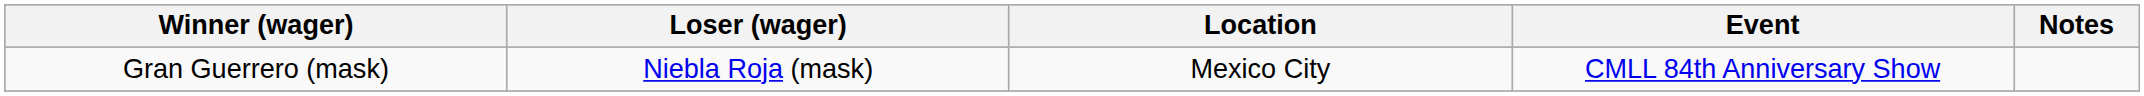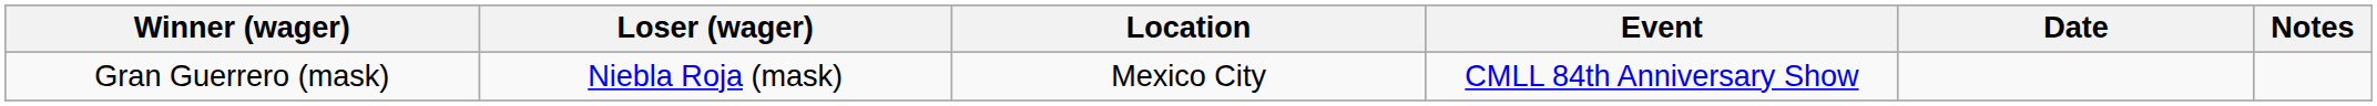+ column: Date
